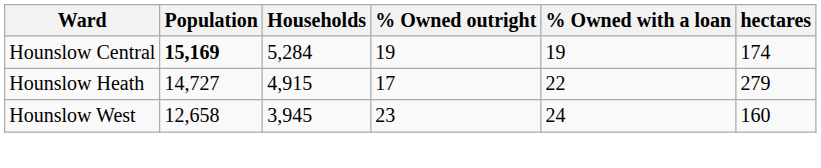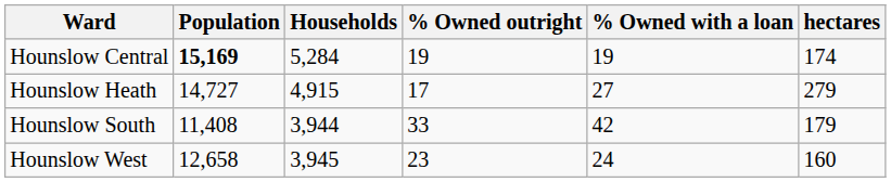Hounslow Heath | % Owned with a loan: 22 -> 27
+ row: Hounslow South | 11,408 | 3,944 | 33 | 42 | 179
